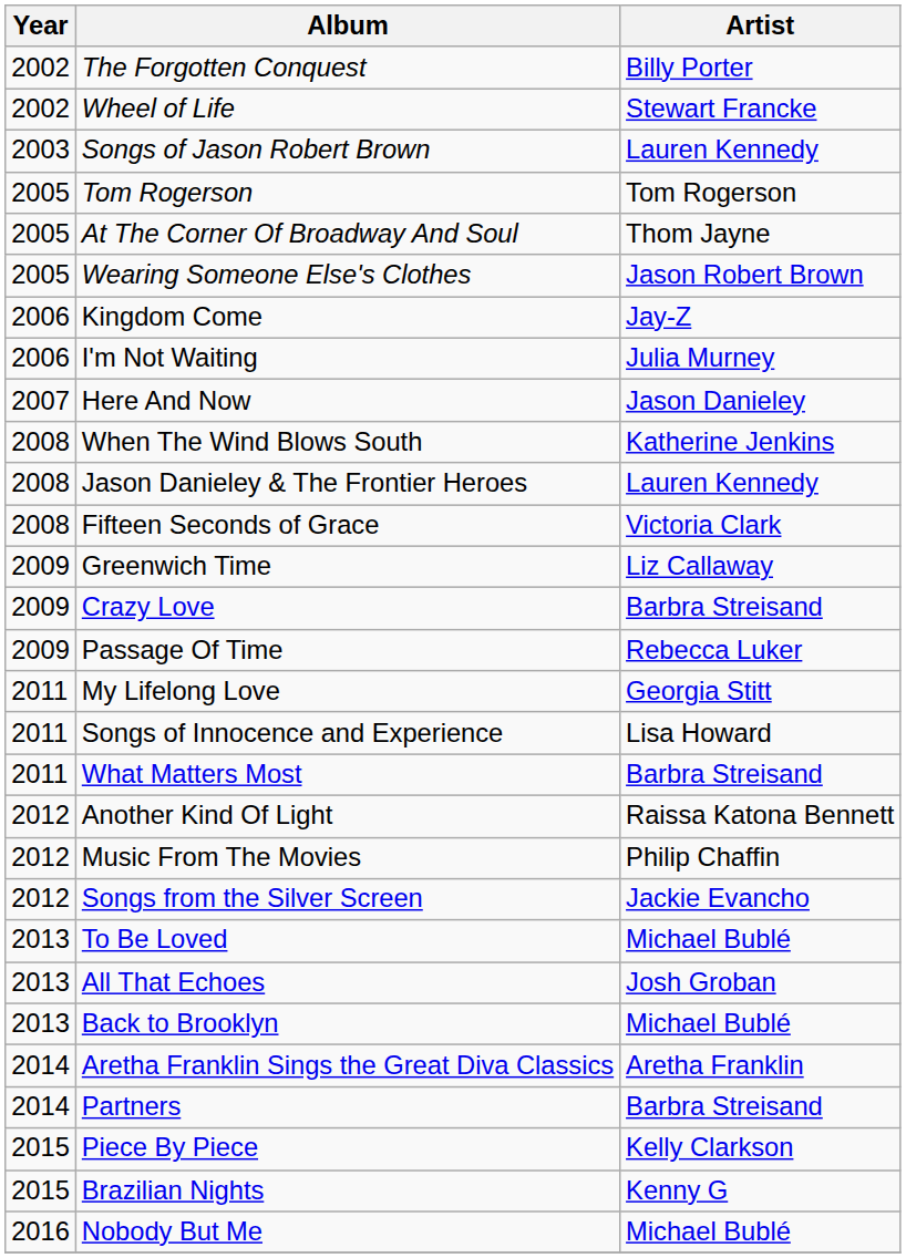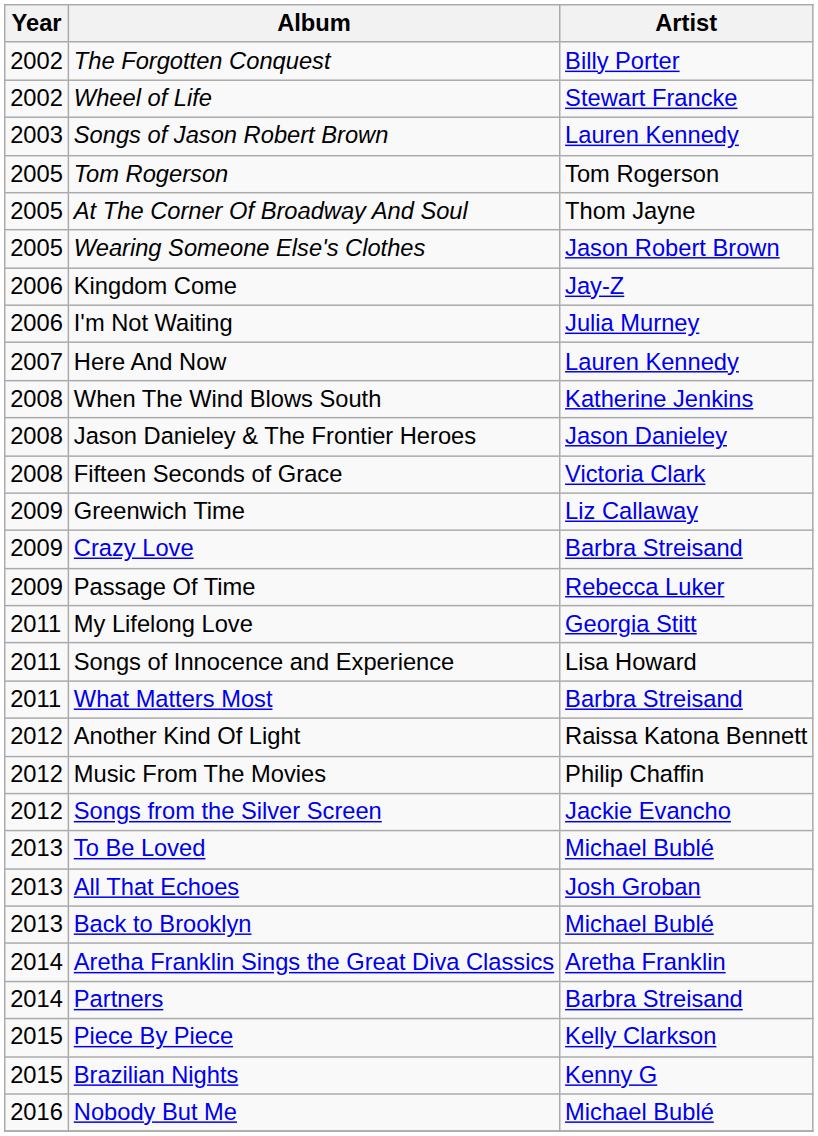Here And Now | Artist: Jason Danieley -> Lauren Kennedy
Jason Danieley & The Frontier Heroes | Artist: Lauren Kennedy -> Jason Danieley
